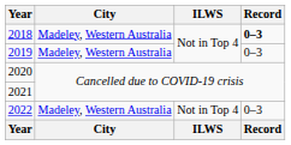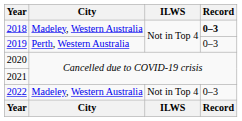2019 | City: Madeley, Western Australia -> Perth, Western Australia
